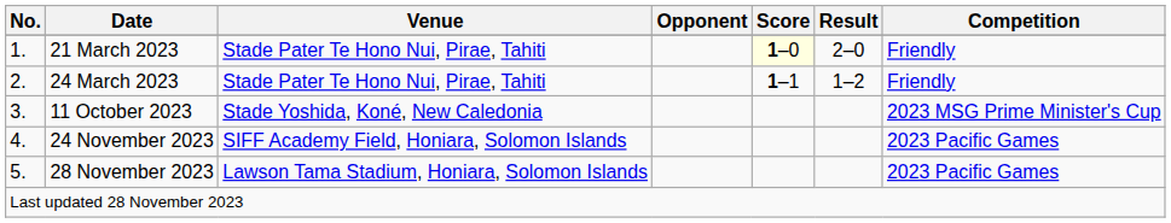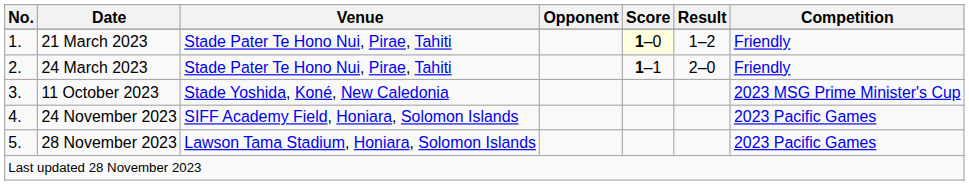21 March 2023 | Result: 2–0 -> 1–2
24 March 2023 | Result: 1–2 -> 2–0
